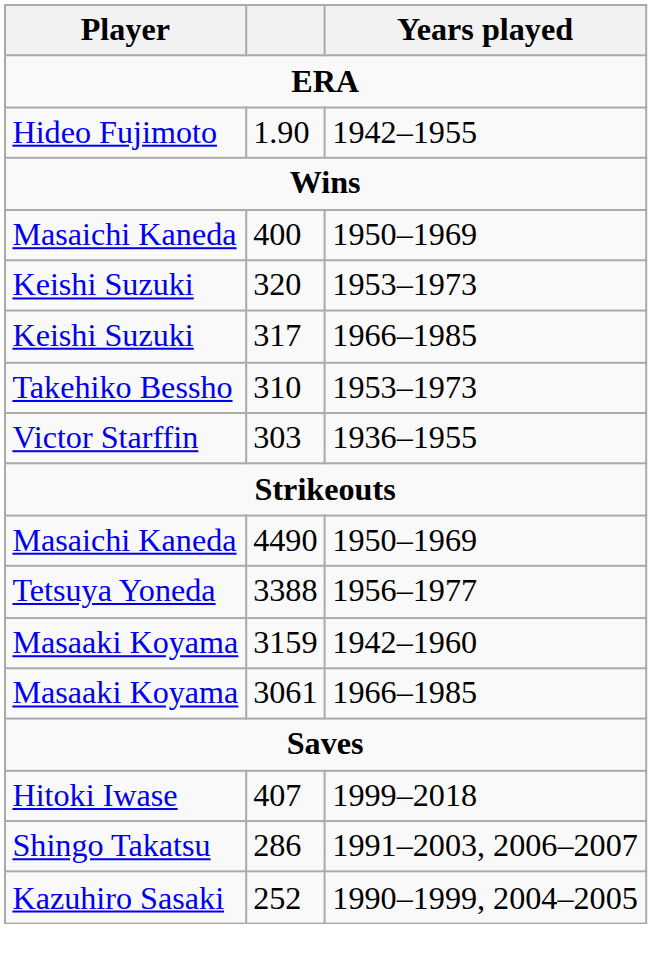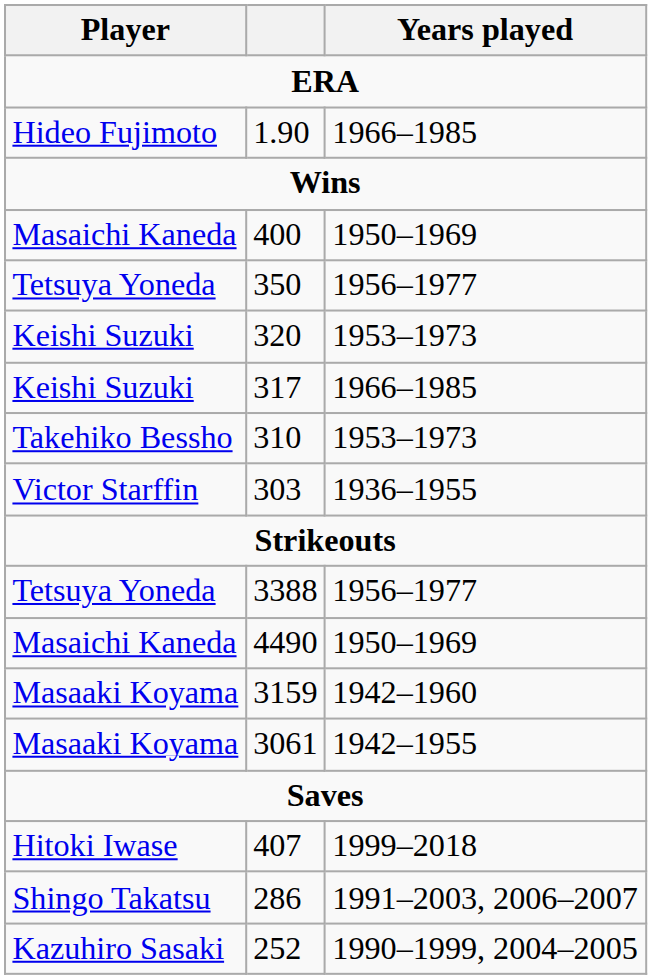1.90 | Years played: 1942–1955 -> 1966–1985
+ row: Tetsuya Yoneda | 350 | 1956–1977
rows swapped: 4490 <-> 3388
3061 | Years played: 1966–1985 -> 1942–1955
